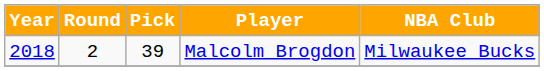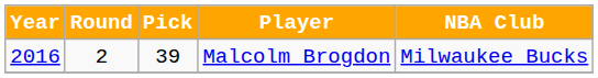Malcolm Brogdon | Year: 2018 -> 2016
